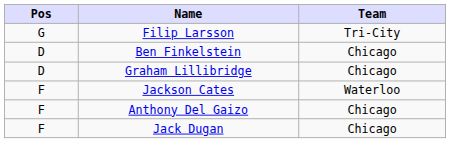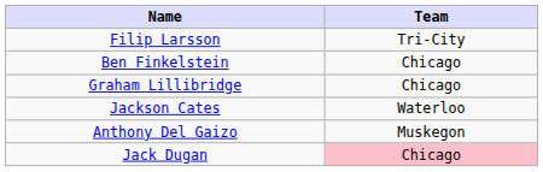- column: Pos | G | D | D | F | F | F
Anthony Del Gaizo | Team: Chicago -> Muskegon
Jack Dugan | Team: no background -> pink background
